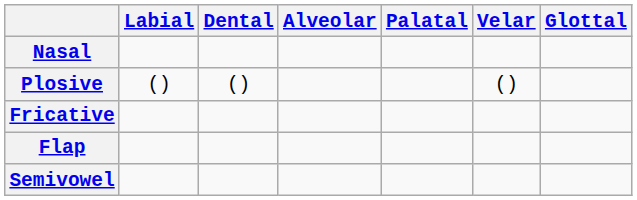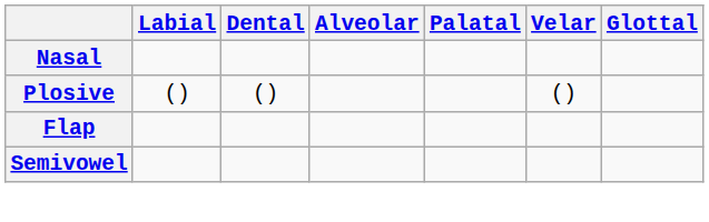- row: Fricative
